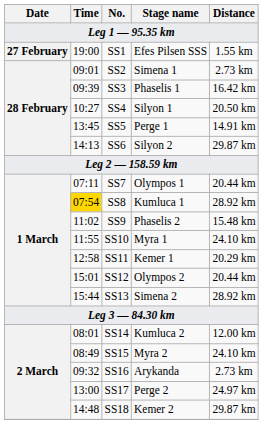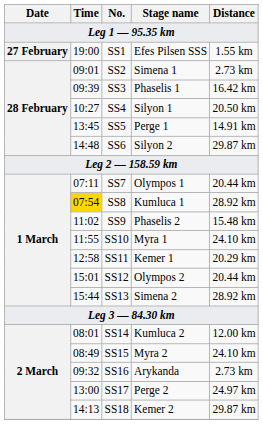SS6 | Time: 14:13 -> 14:48
SS18 | Time: 14:48 -> 14:13
